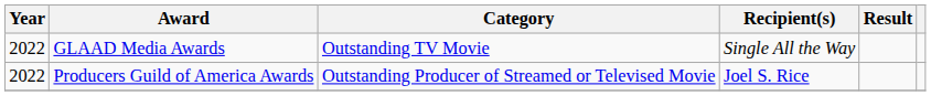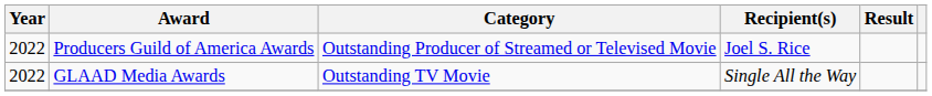rows swapped: Producers Guild of America Awards <-> GLAAD Media Awards
